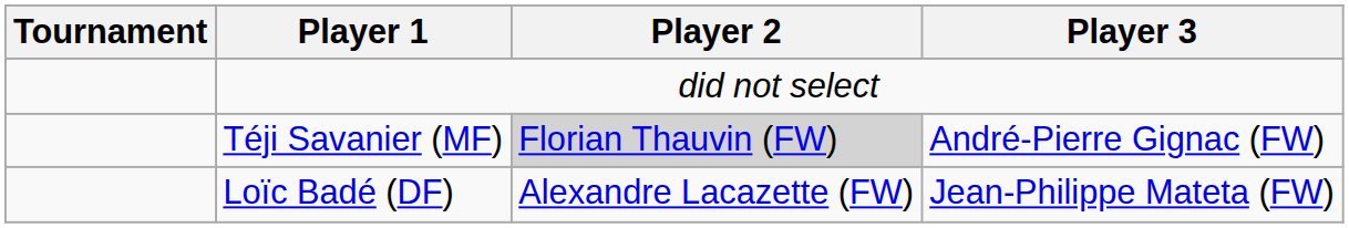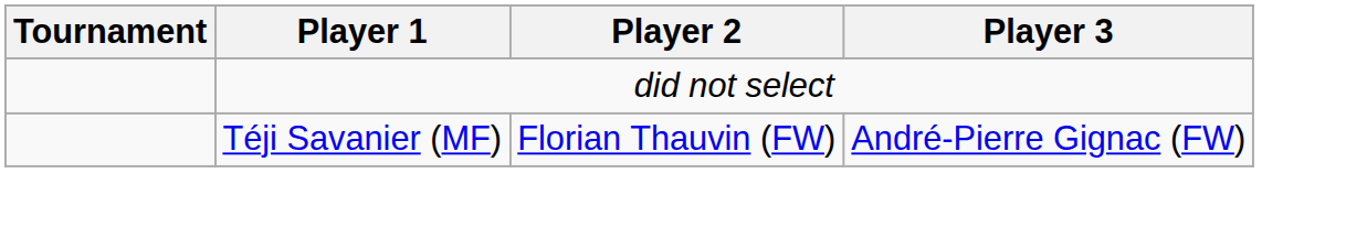Téji Savanier (MF) | Player 2: lightgrey background -> no background
- row: Loïc Badé (DF) | Alexandre Lacazette (FW) | Jean-Philippe Mateta (FW)
